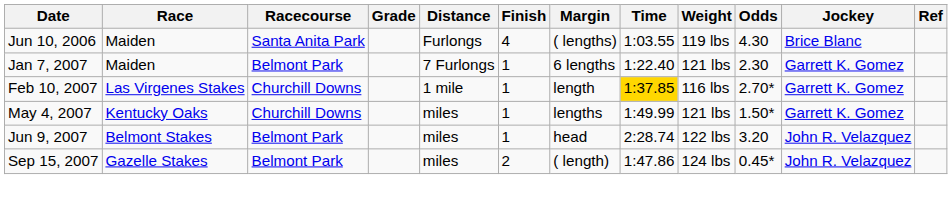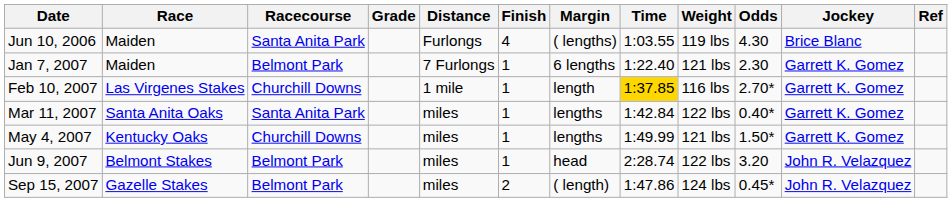+ row: Mar 11, 2007 | Santa Anita Oaks | Santa Anita Park | miles | 1 | lengths | 1:42.84 | 122 lbs | 0.40* | Garrett K. Gomez
